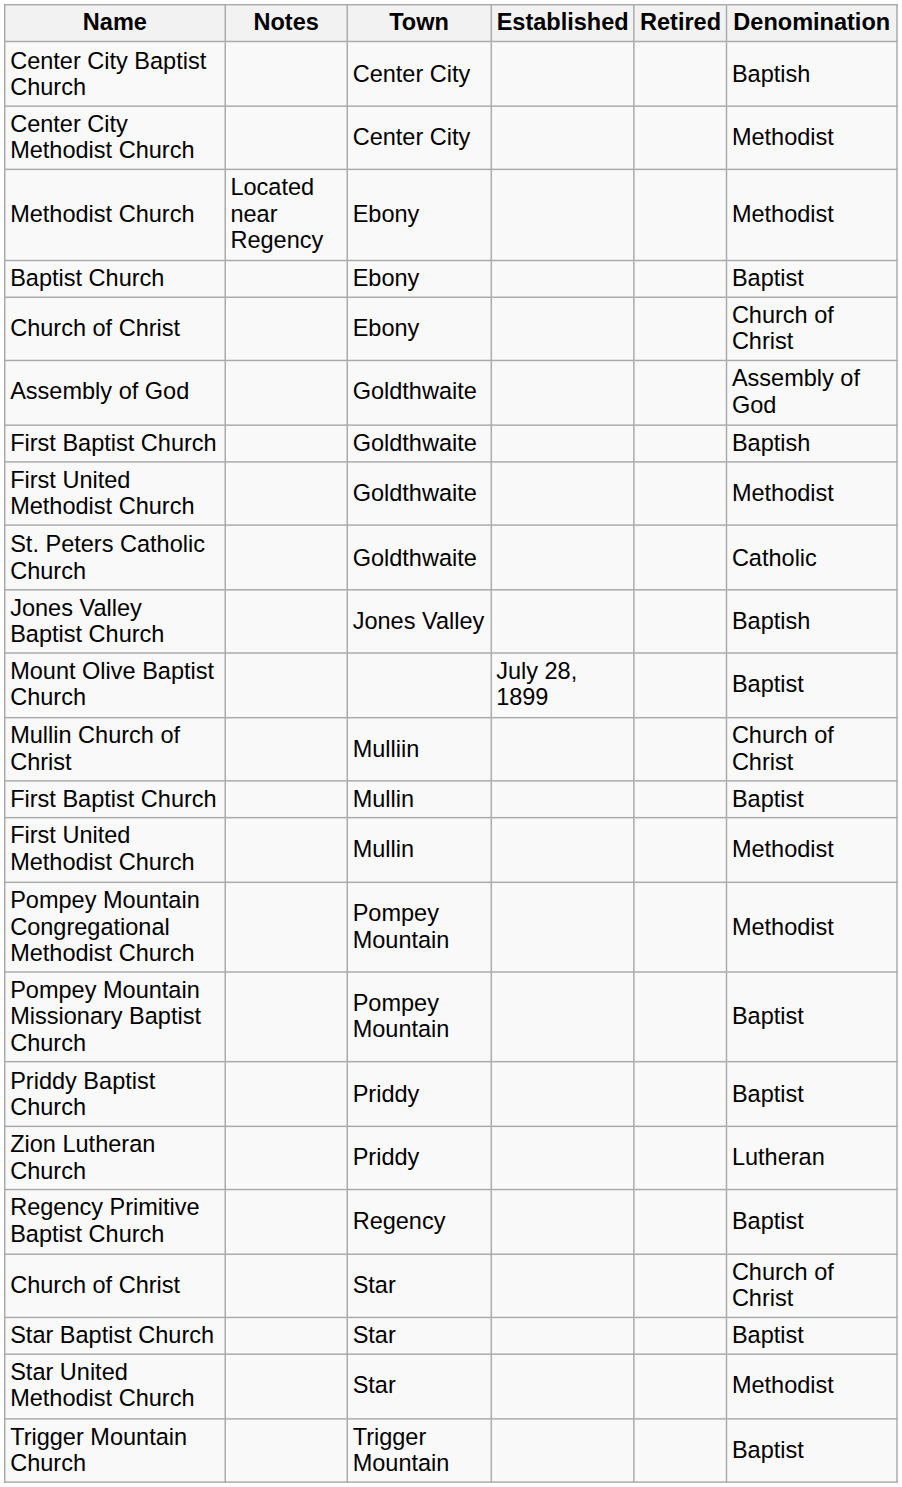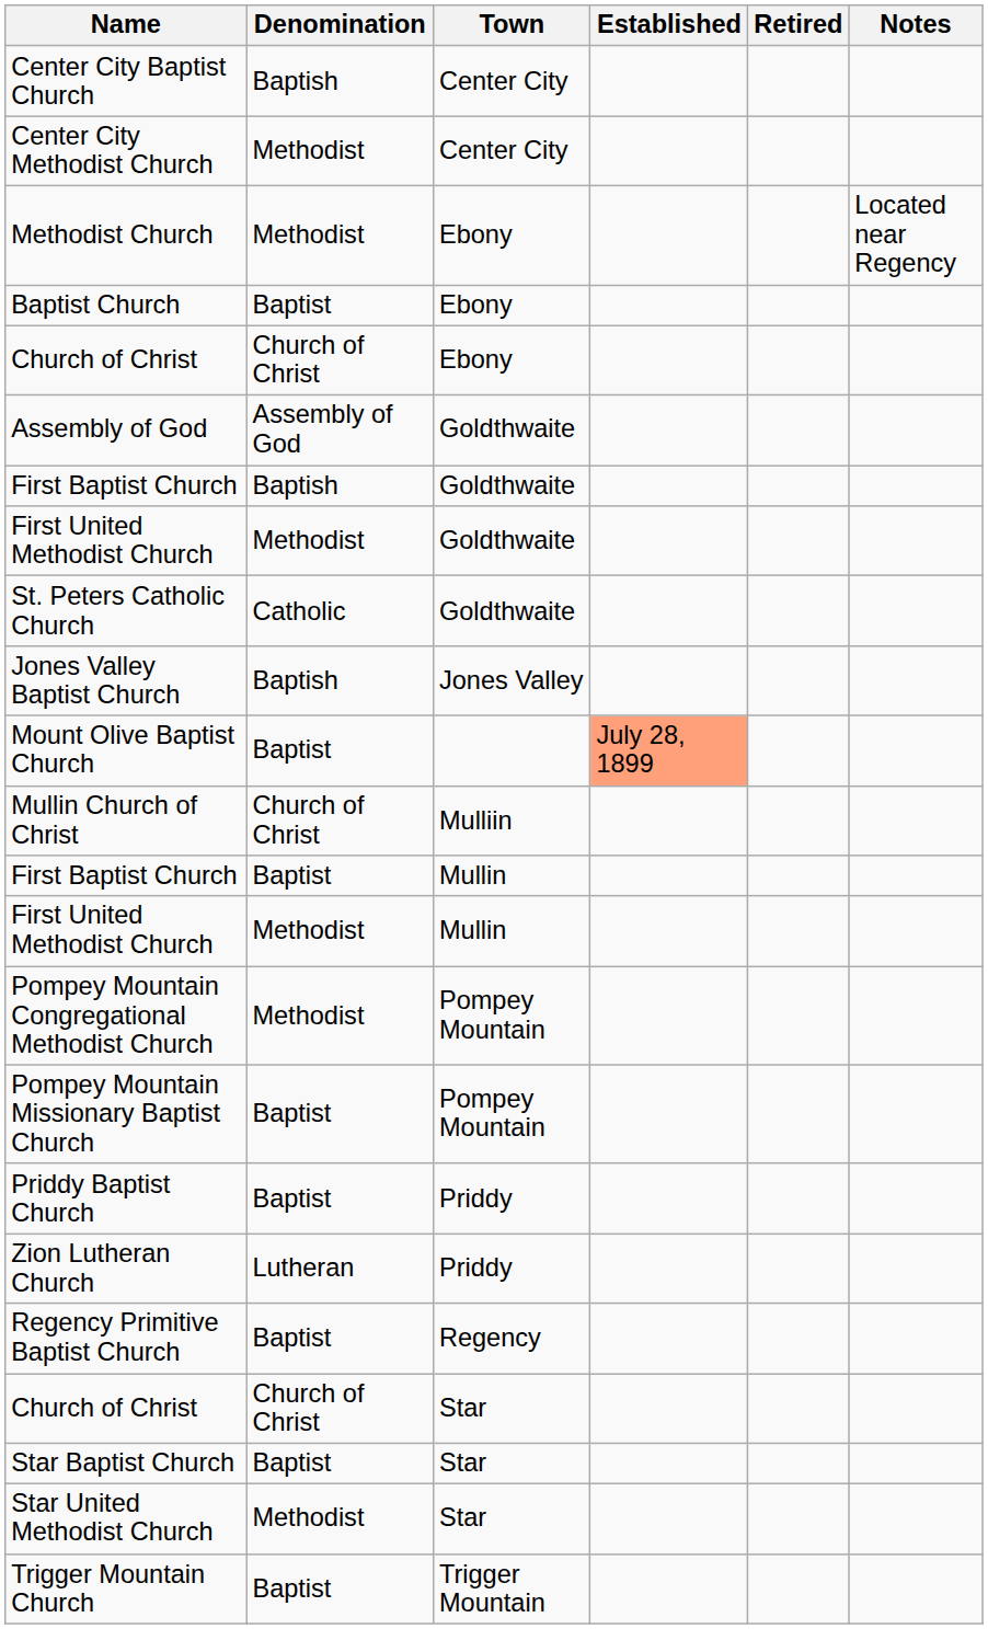columns swapped: Denomination <-> Notes
Mount Olive Baptist Church | Established: no background -> lightsalmon background
